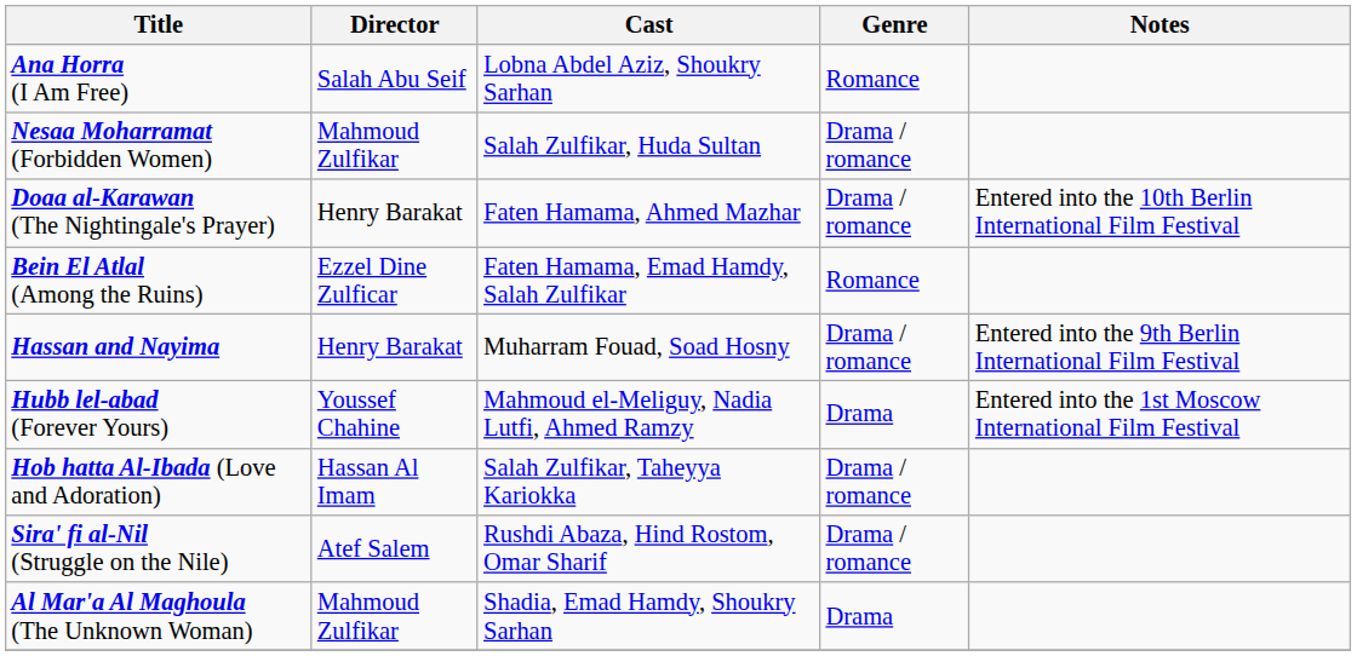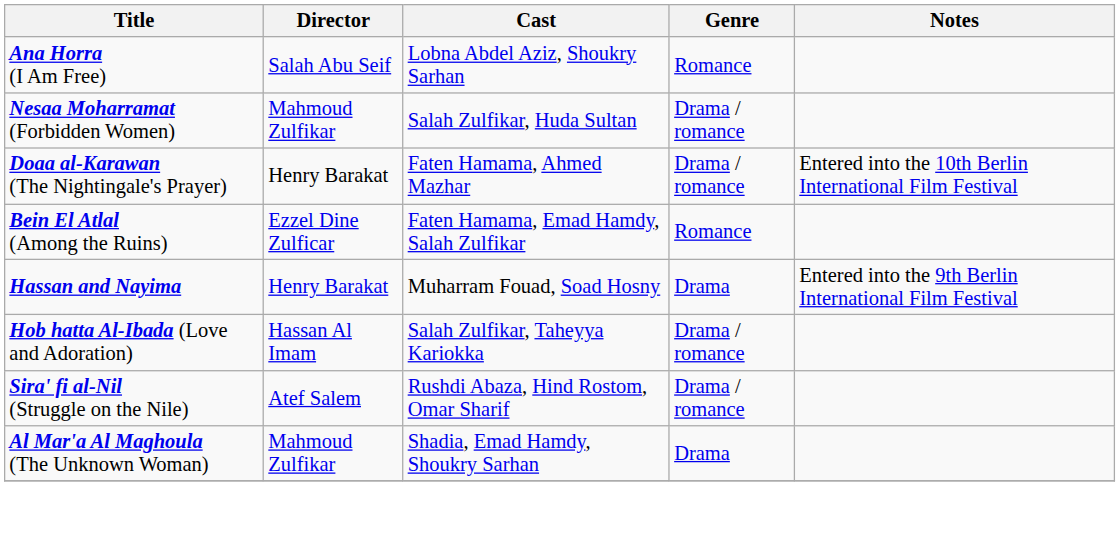Hassan and Nayima | Genre: Drama / romance -> Drama
- row: Hubb lel-abad (Forever Yours) | Youssef Chahine | Mahmoud el-Meliguy, Nadia Lutfi, Ahmed Ramzy | Drama | Entered into the 1st Moscow International Film Festival
